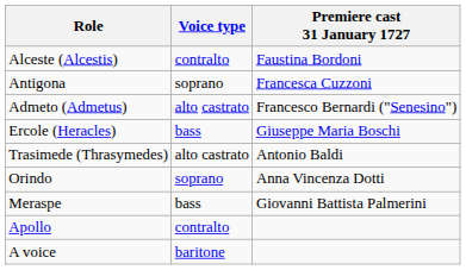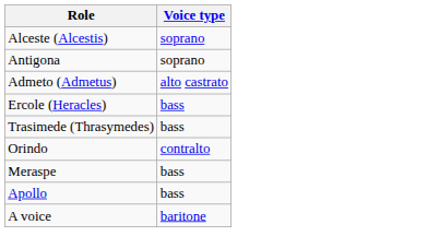- column: Premiere cast 31 January 1727 | Faustina Bordoni | Francesca Cuzzoni | Francesco Bernardi ("Senesino") | Giuseppe Maria Boschi | Antonio Baldi | Anna Vincenza Dotti | Giovanni Battista Palmerini
Alceste (Alcestis) | Voice type: contralto -> soprano
Trasimede (Thrasymedes) | Voice type: alto castrato -> bass
Orindo | Voice type: soprano -> contralto
Apollo | Voice type: contralto -> bass
